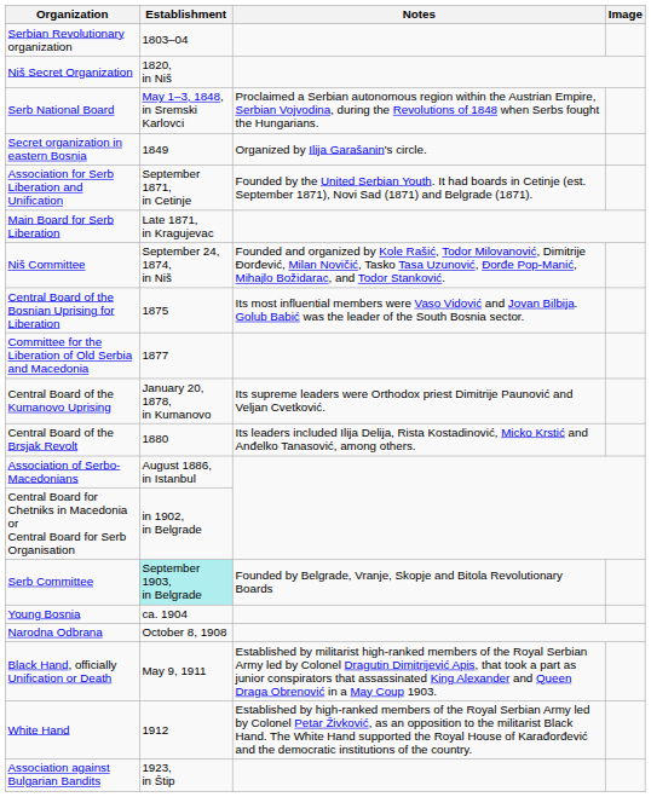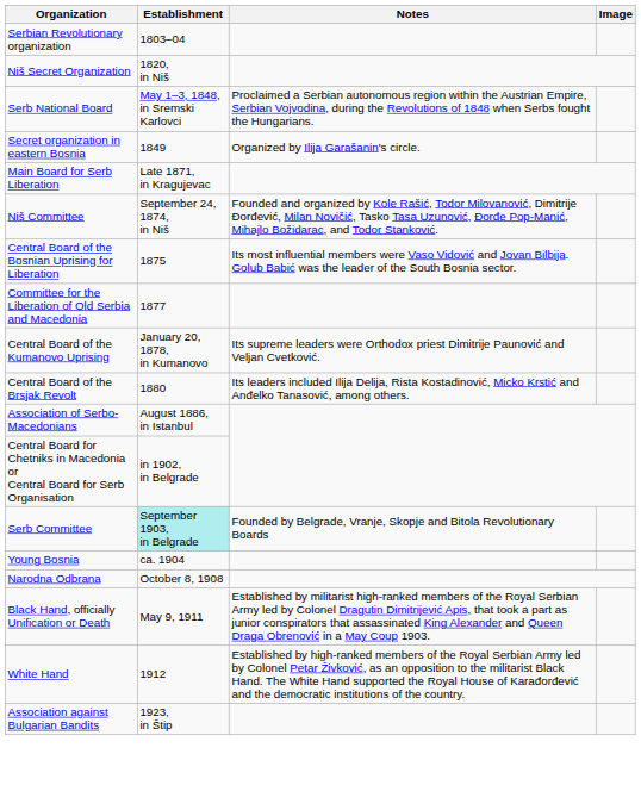- row: Association for Serb Liberation and Unification | September 1871, in Cetinje | Founded by the United Serbian Youth. It had boards in Cetinje (est. September 1871), Novi Sad (1871) and Belgrade (1871).
